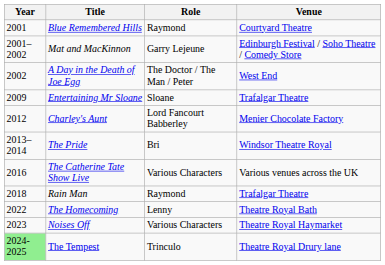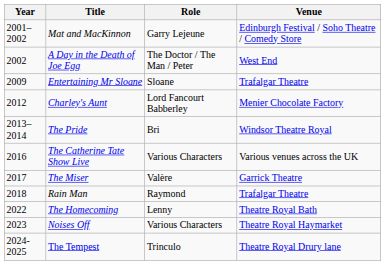- row: 2001 | Blue Remembered Hills | Raymond | Courtyard Theatre
+ row: 2017 | The Miser | Valère | Garrick Theatre
The Tempest | Year: lightgreen background -> no background
